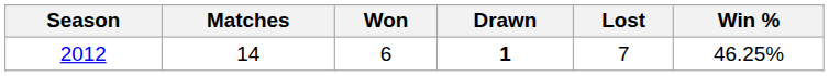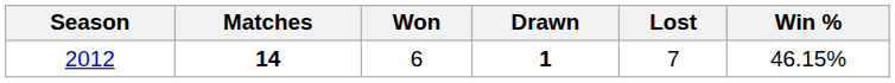2012 | Matches: normal -> bold
2012 | Win %: 46.25% -> 46.15%
